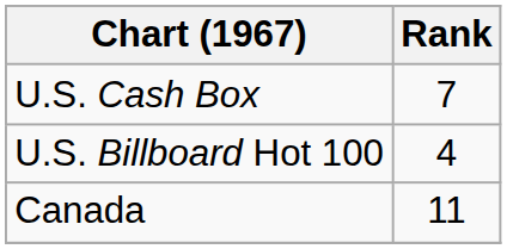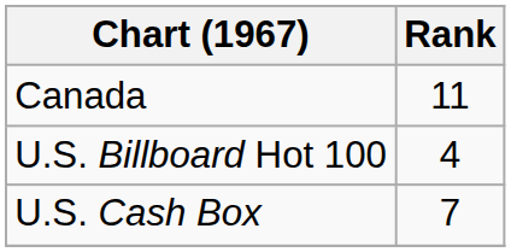rows swapped: Canada <-> U.S. Cash Box
